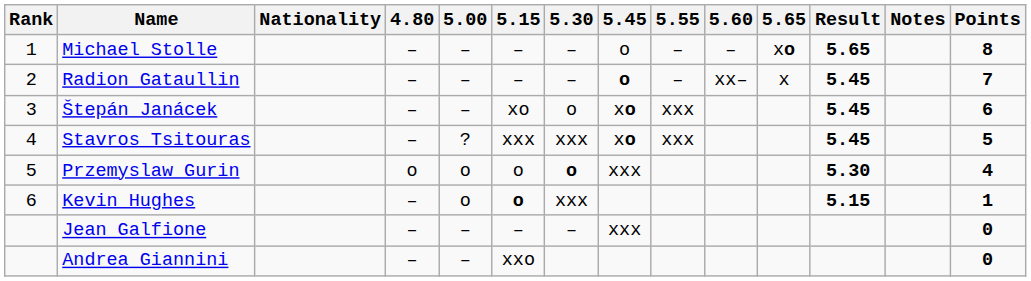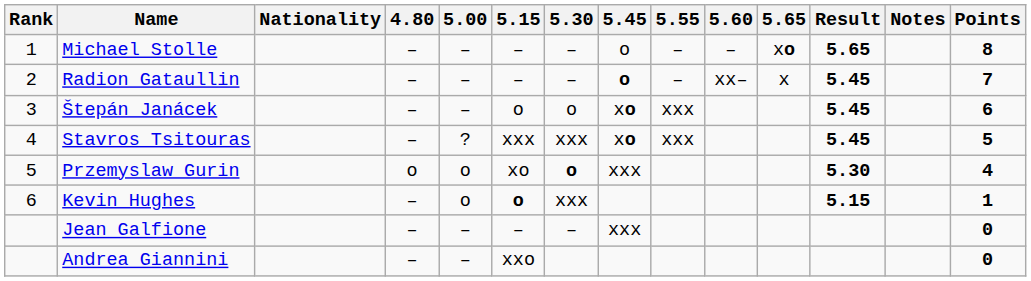Štepán Janácek | 5.15: xo -> o
Przemyslaw Gurin | 5.15: o -> xo
